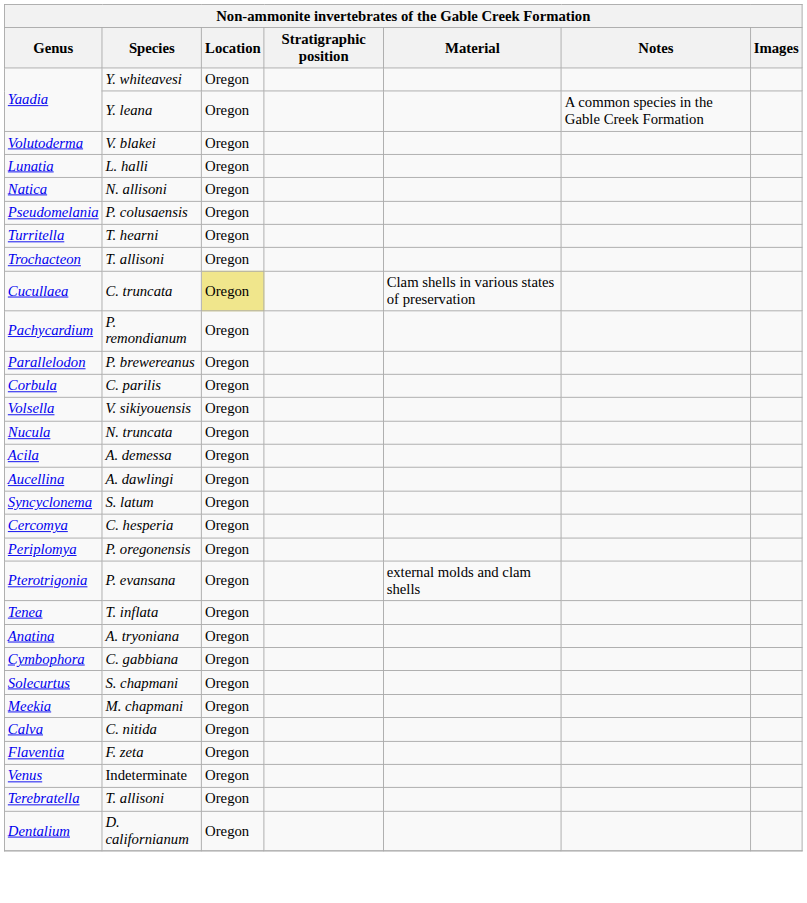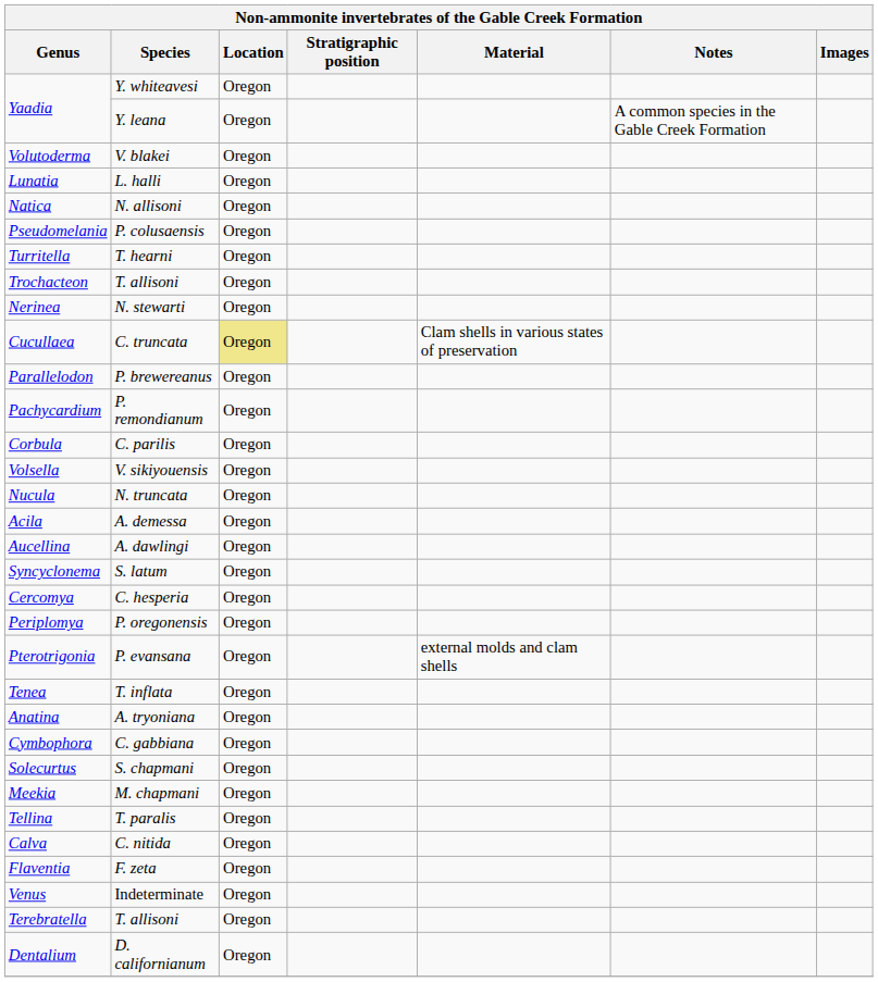+ row: Nerinea | N. stewarti | Oregon
rows swapped: Parallelodon <-> Pachycardium
+ row: Tellina | T. paralis | Oregon
